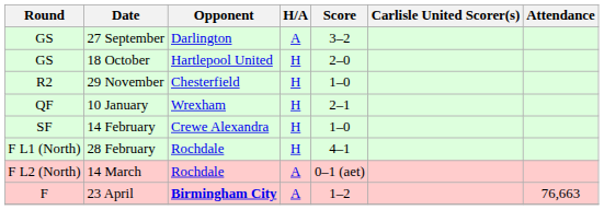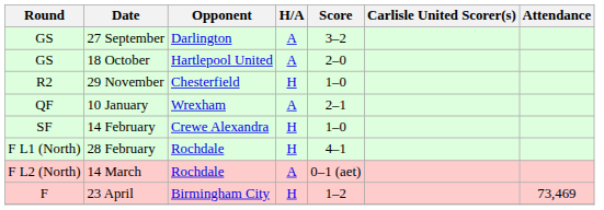18 October | H/A: H -> A
10 January | H/A: H -> A
23 April | Opponent: bold -> normal
23 April | H/A: A -> H
23 April | Attendance: 76,663 -> 73,469
